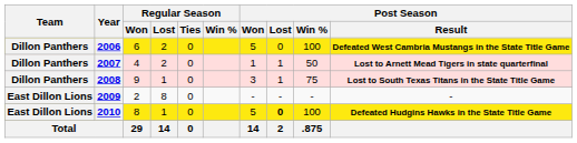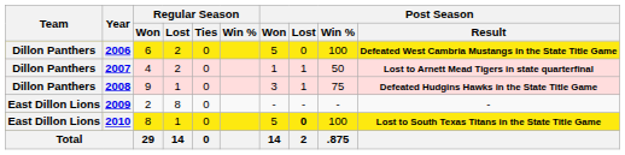2008 | Post Season / Result: Lost to South Texas Titans in the State Title Game -> Defeated Hudgins Hawks in the State Title Game
2010 | Post Season / Result: Defeated Hudgins Hawks in the State Title Game -> Lost to South Texas Titans in the State Title Game
